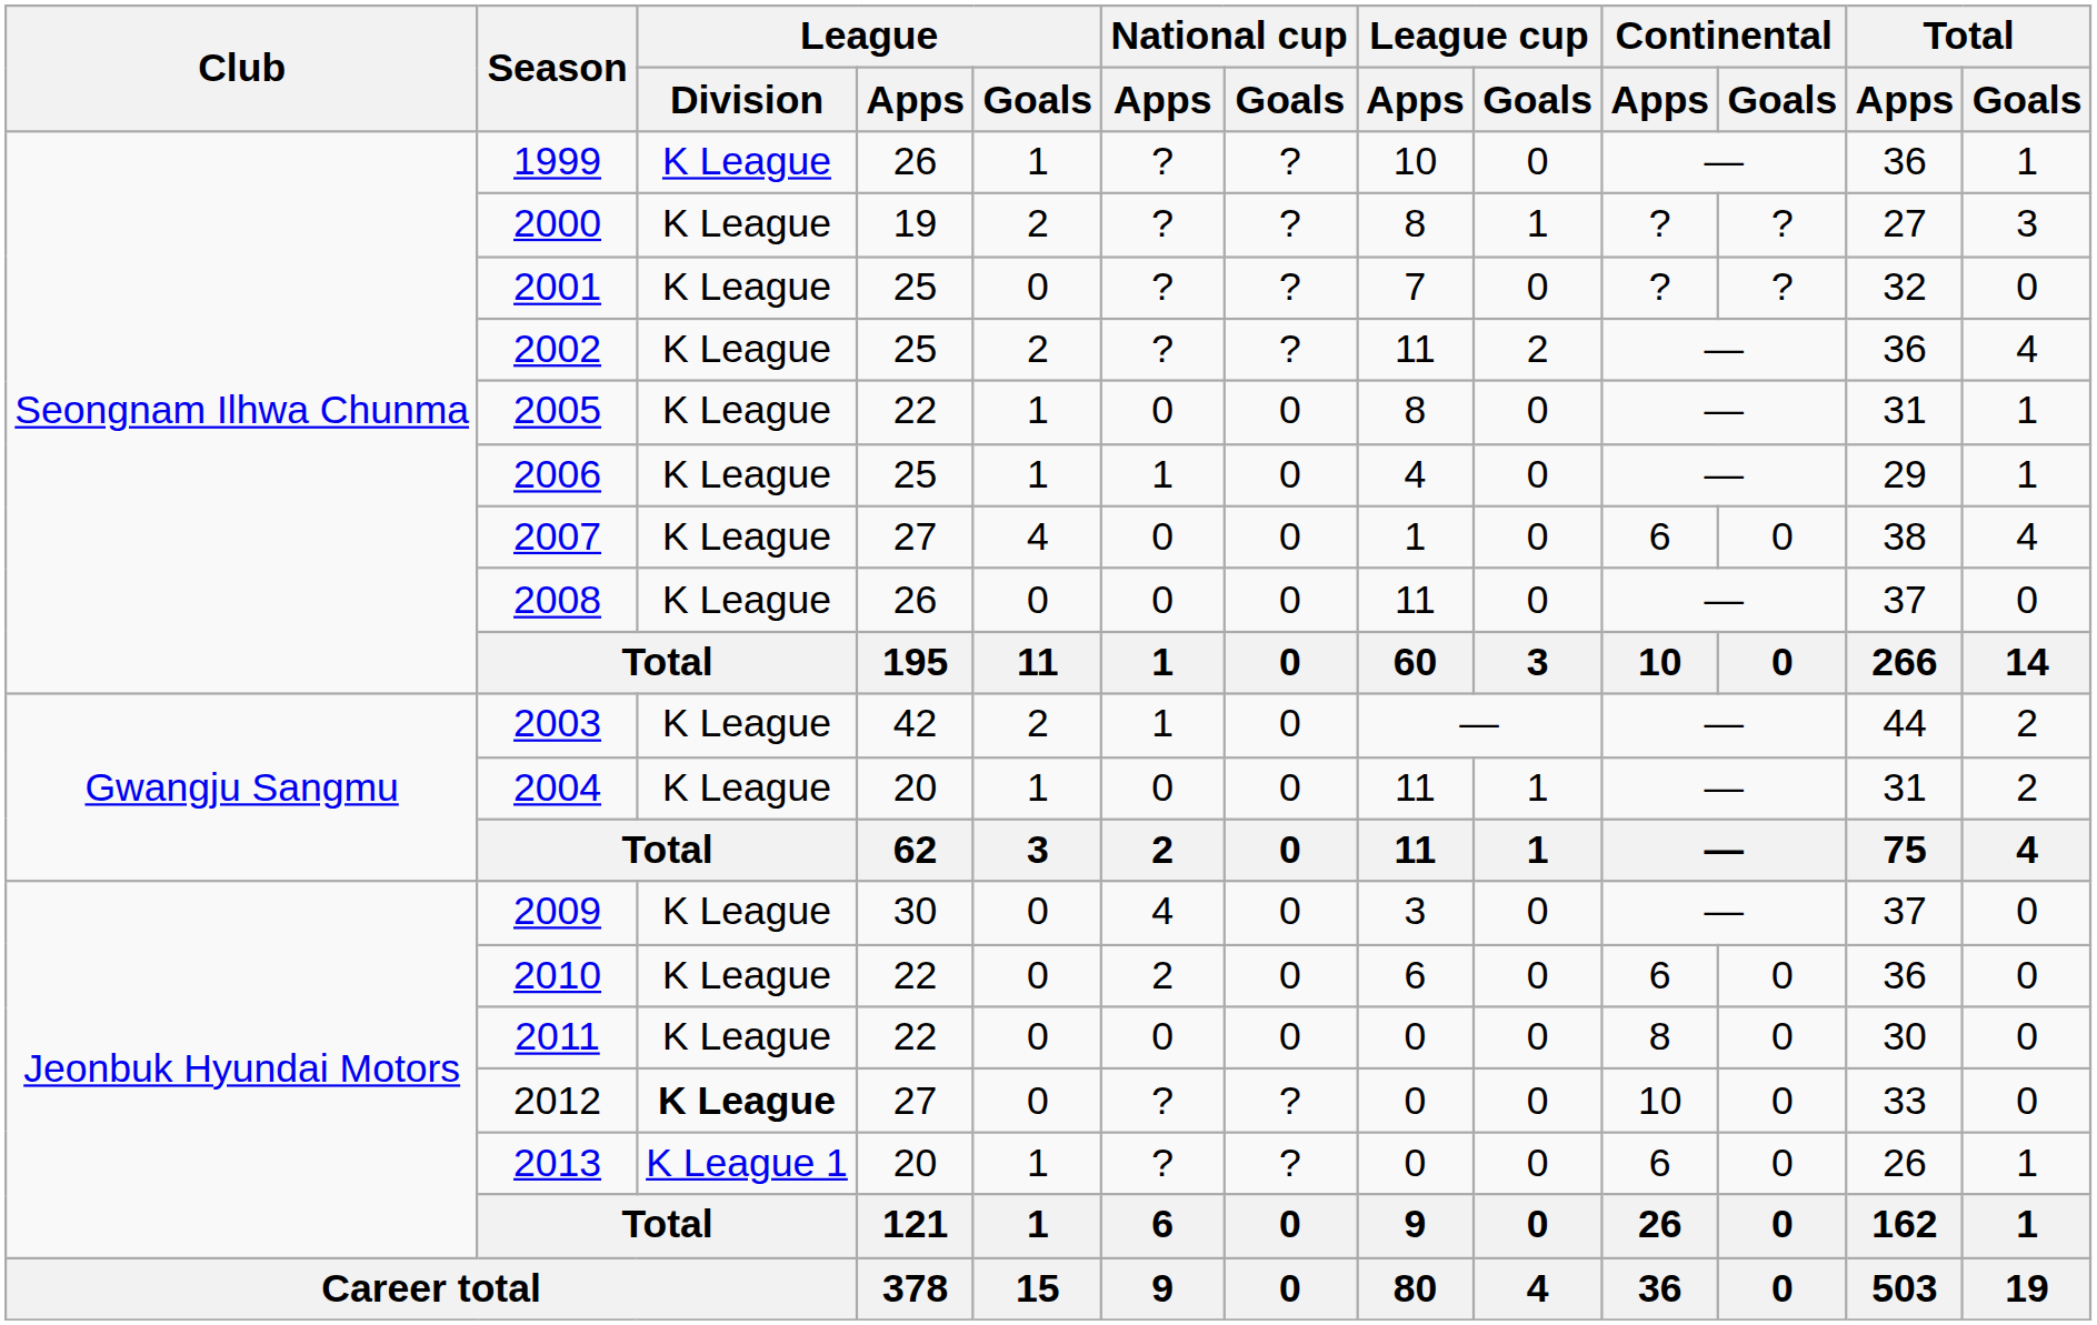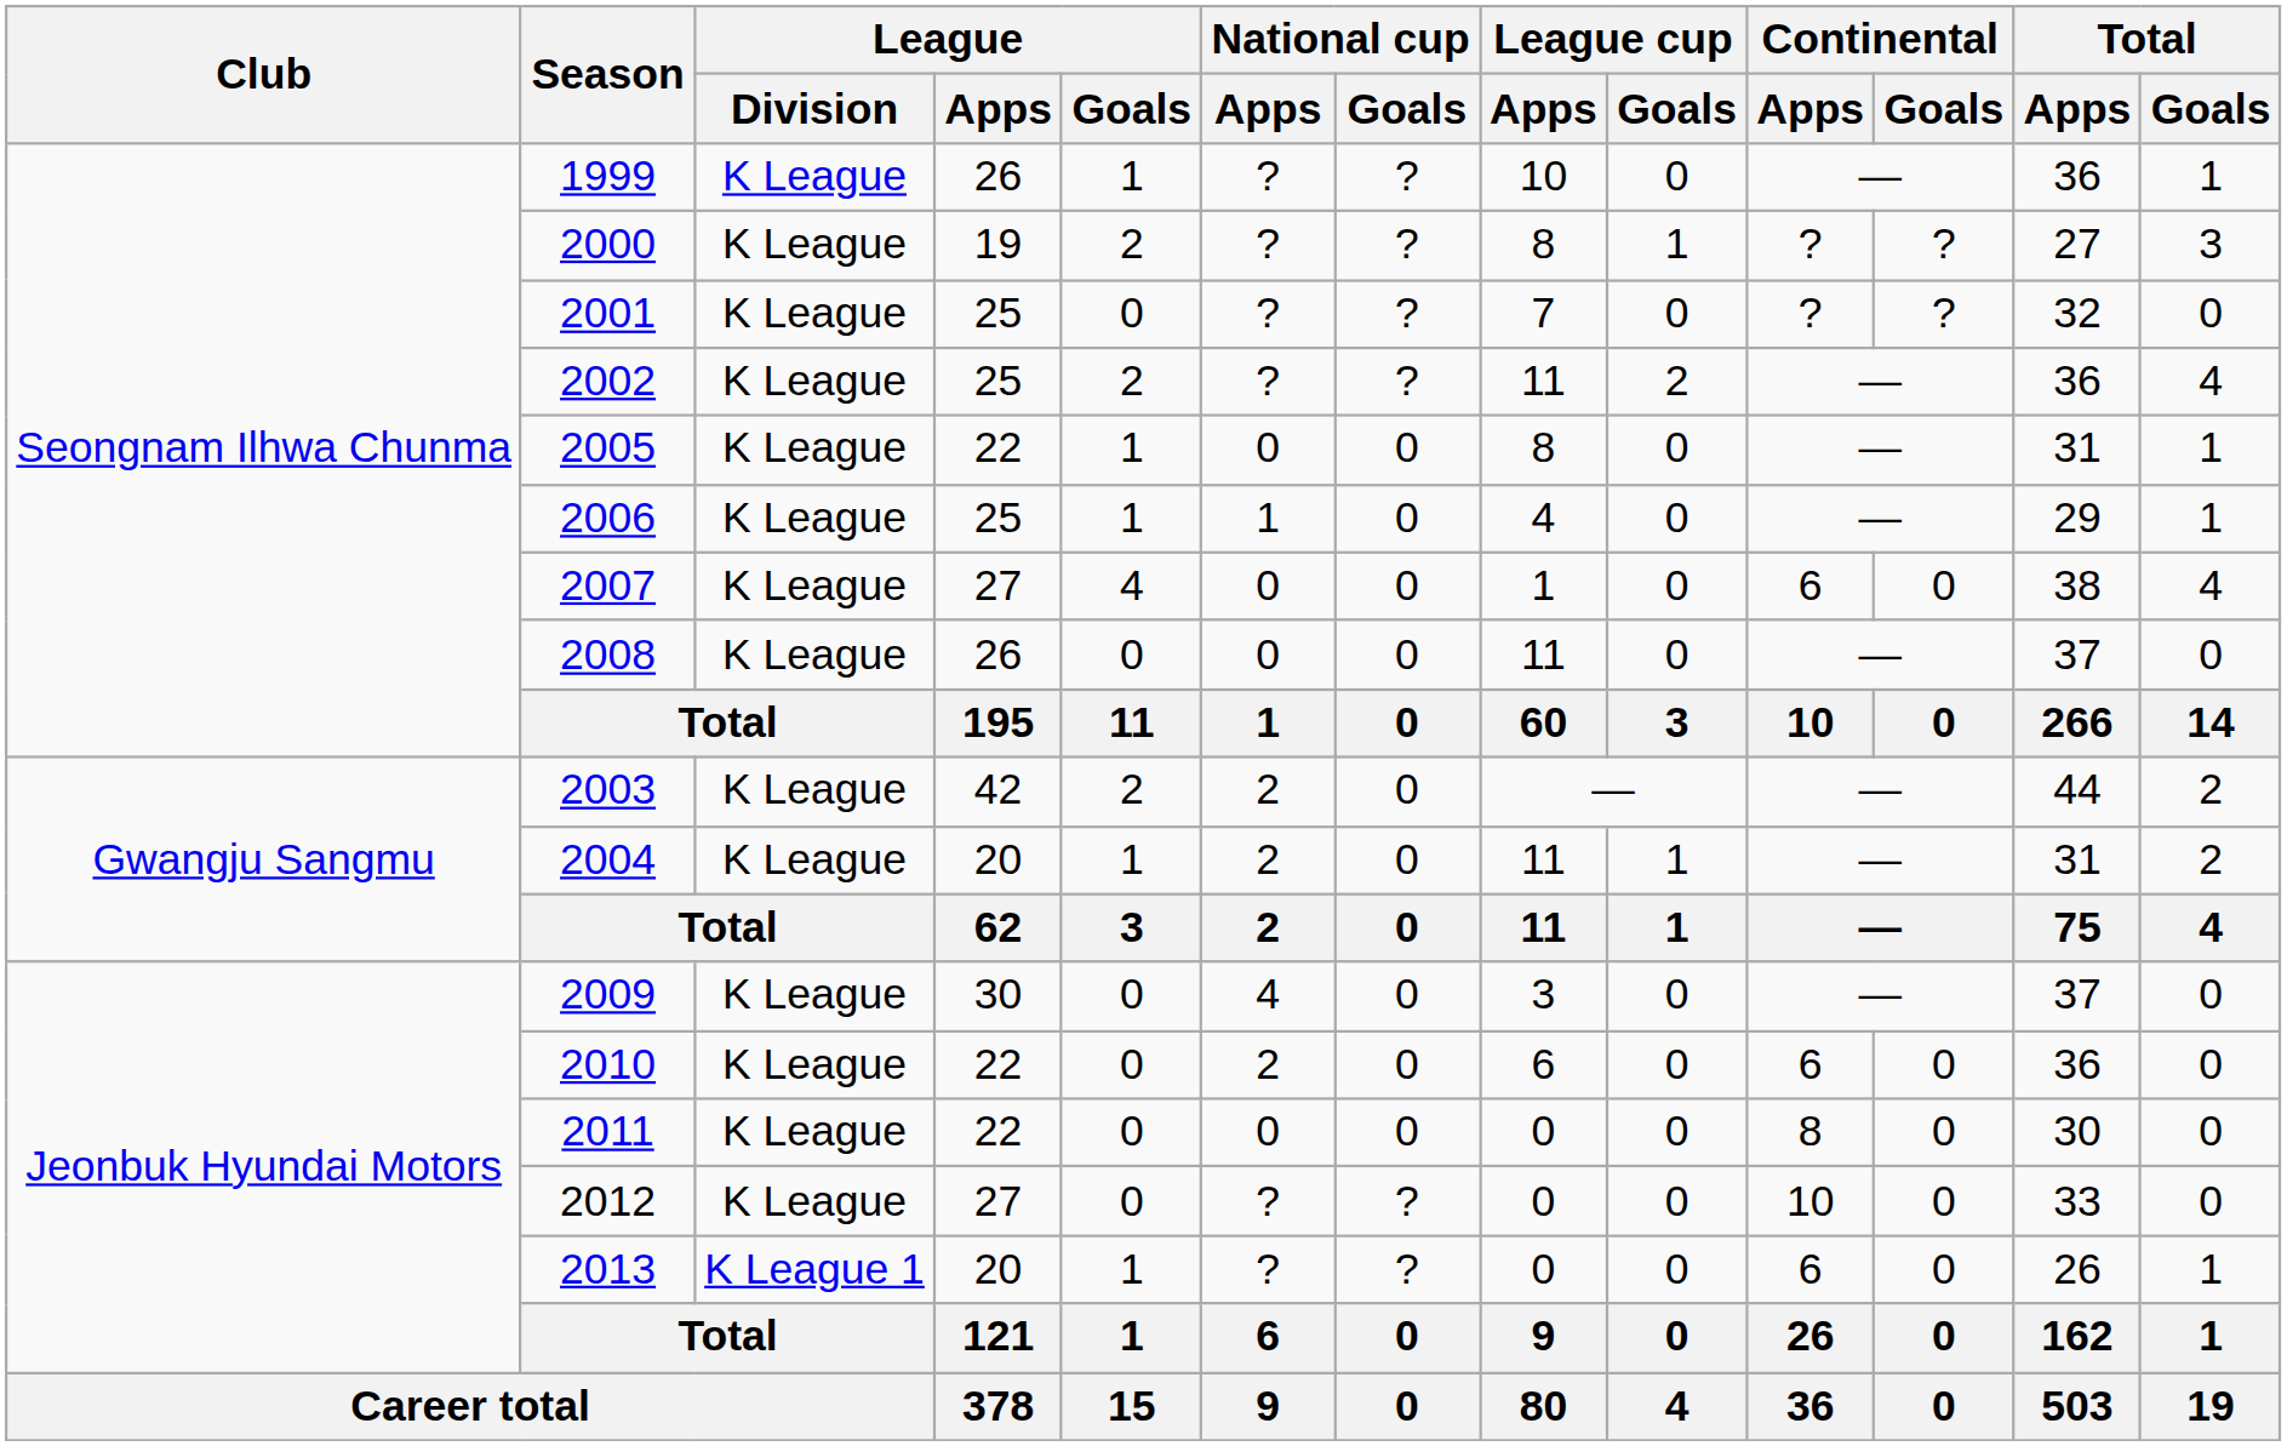2003 | National cup / Apps: 1 -> 2
2004 | National cup / Apps: 0 -> 2
2012 | League / Division: bold -> normal
